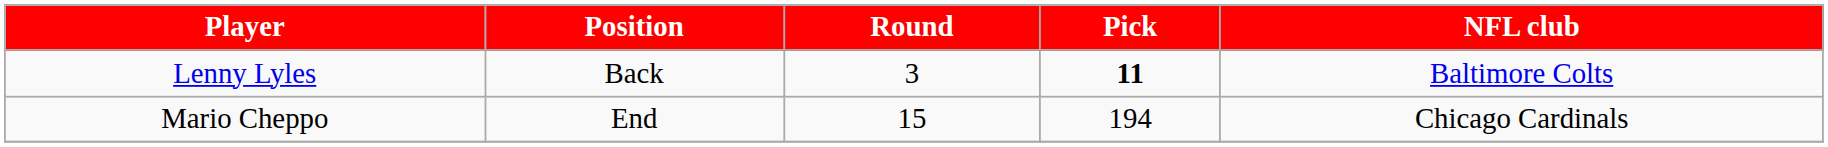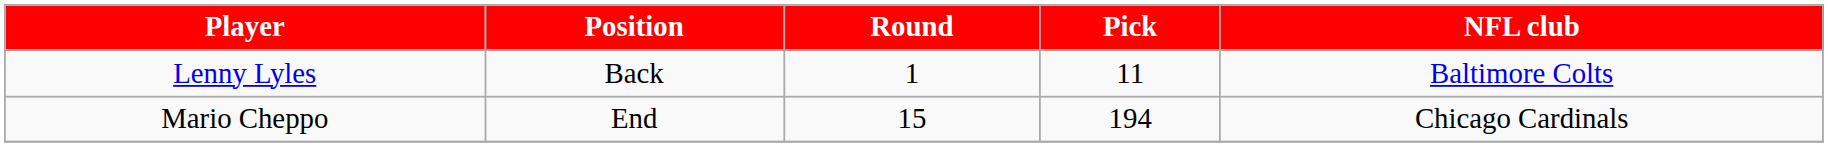Lenny Lyles | Round: 3 -> 1
Lenny Lyles | Pick: bold -> normal
